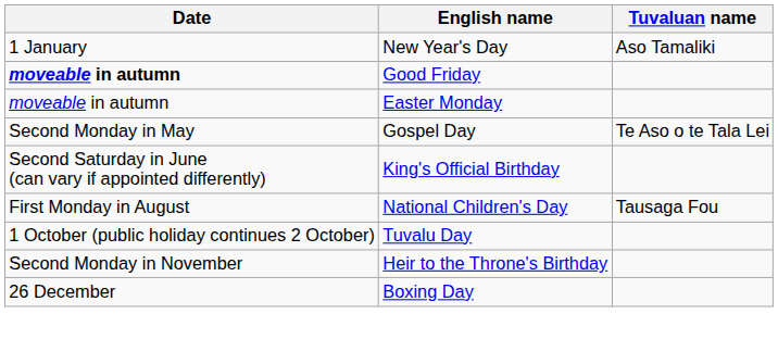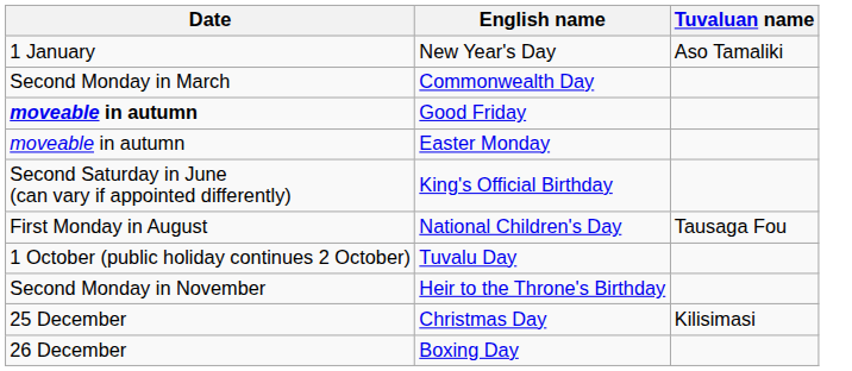+ row: Second Monday in March | Commonwealth Day
- row: Second Monday in May | Gospel Day | Te Aso o te Tala Lei
+ row: 25 December | Christmas Day | Kilisimasi
